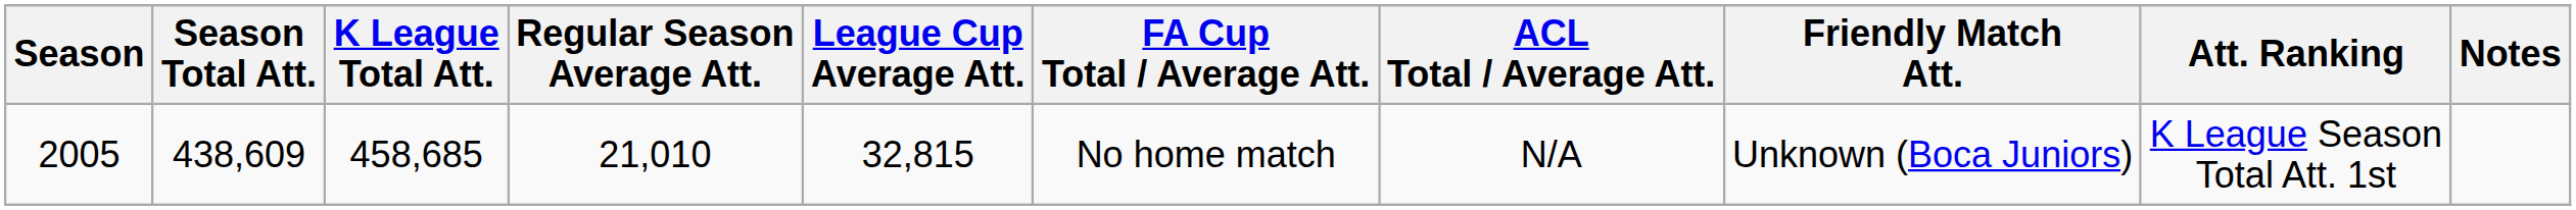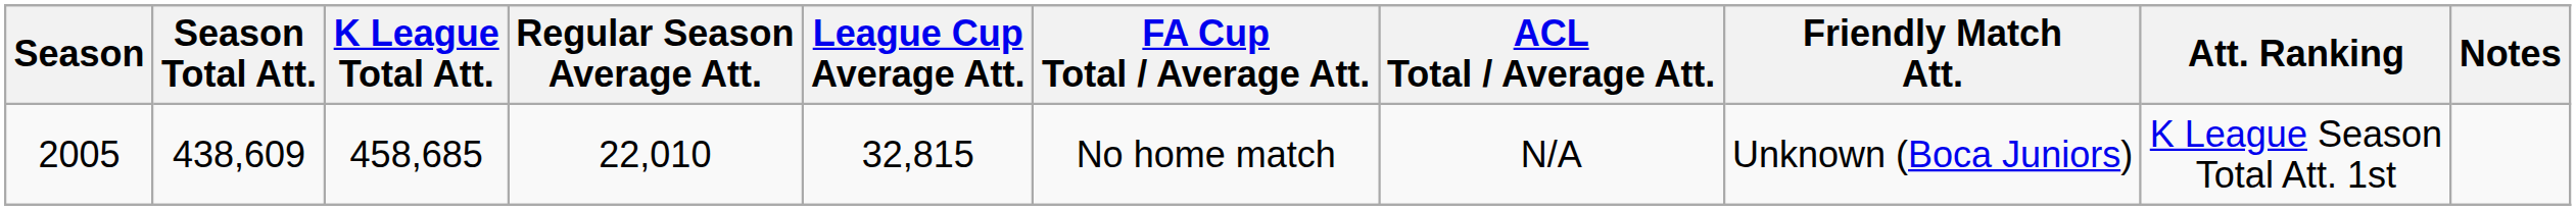2005 | Regular Season Average Att.: 21,010 -> 22,010
